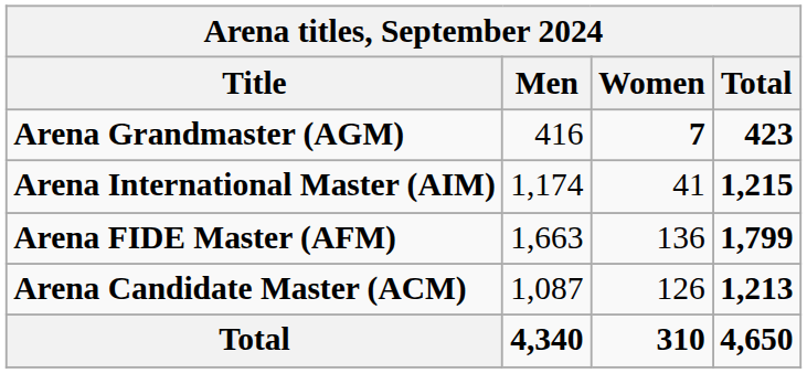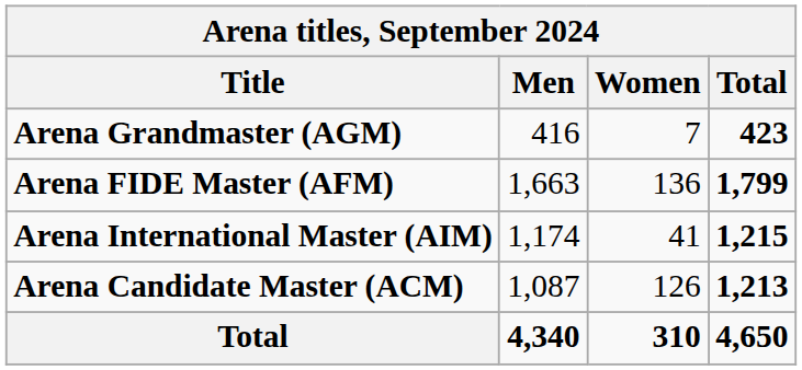Arena Grandmaster (AGM) | Women: bold -> normal
rows swapped: Arena International Master (AIM) <-> Arena FIDE Master (AFM)
